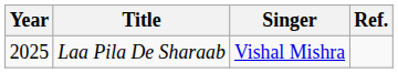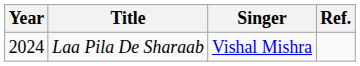Laa Pila De Sharaab | Year: 2025 -> 2024
